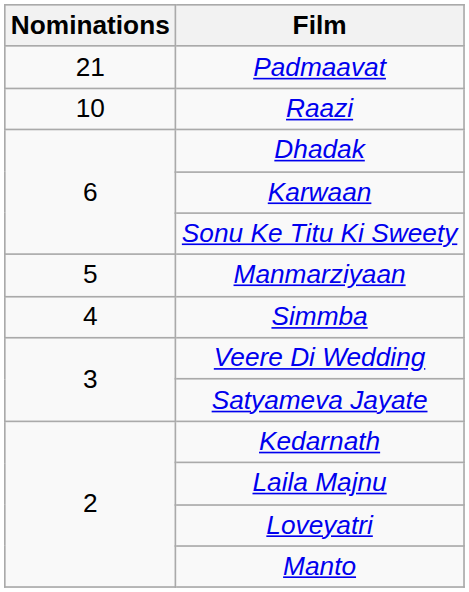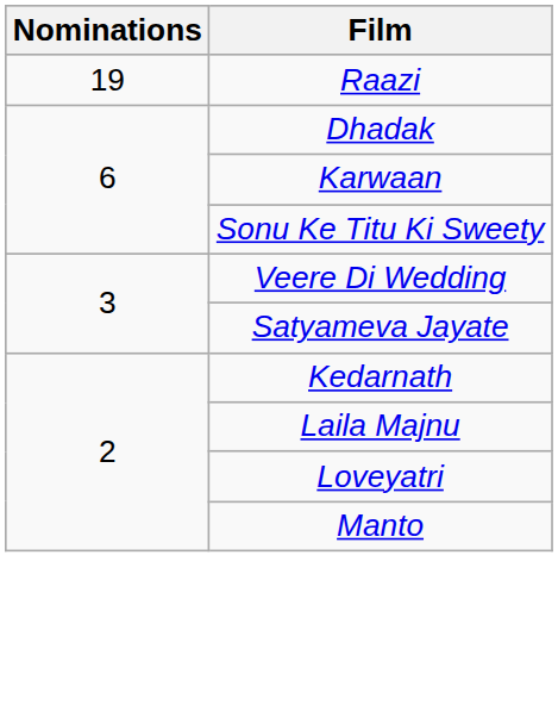- row: 21 | Padmaavat
Raazi | Nominations: 10 -> 19
- row: 5 | Manmarziyaan
- row: 4 | Simmba
